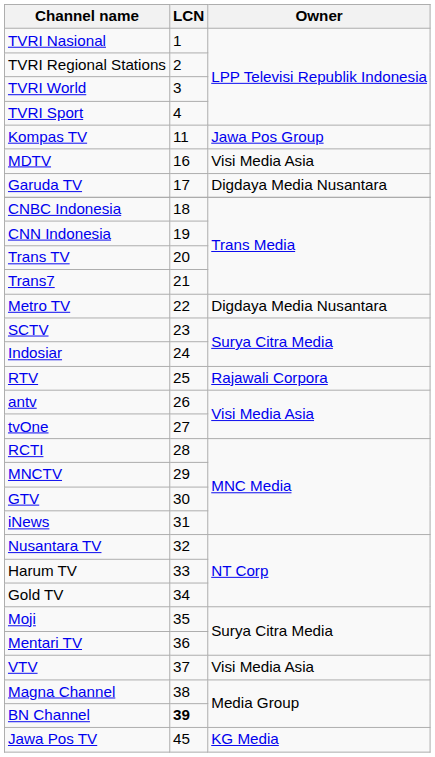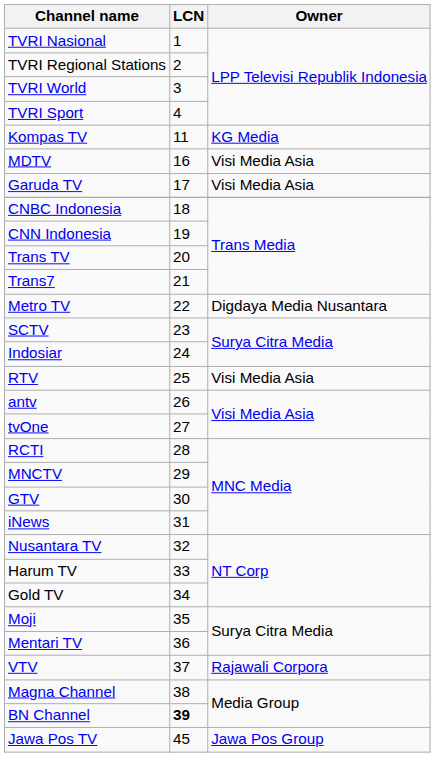Kompas TV | Owner: Jawa Pos Group -> KG Media
Garuda TV | Owner: Digdaya Media Nusantara -> Visi Media Asia
RTV | Owner: Rajawali Corpora -> Visi Media Asia
VTV | Owner: Visi Media Asia -> Rajawali Corpora
Jawa Pos TV | Owner: KG Media -> Jawa Pos Group
